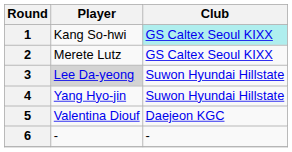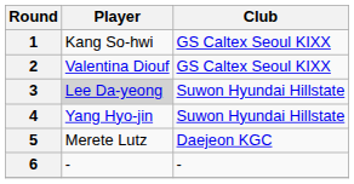1 | Club: paleturquoise background -> no background
2 | Player: Merete Lutz -> Valentina Diouf
5 | Player: Valentina Diouf -> Merete Lutz
